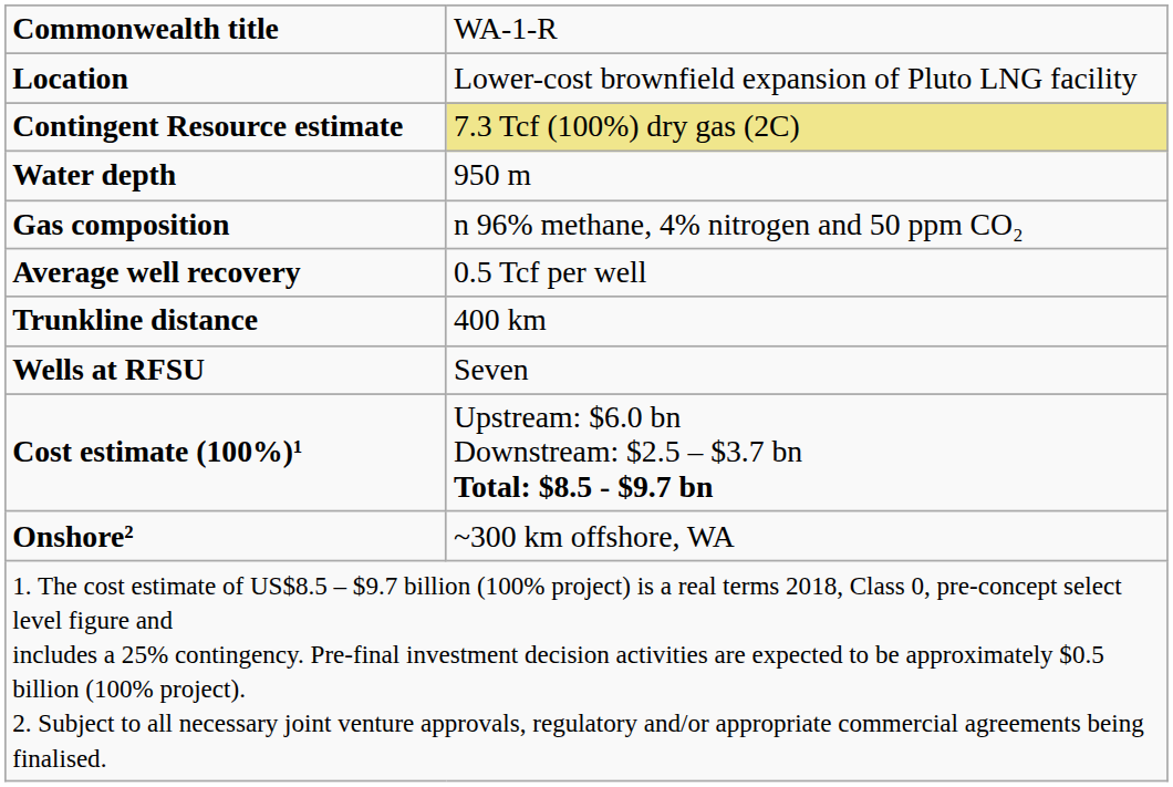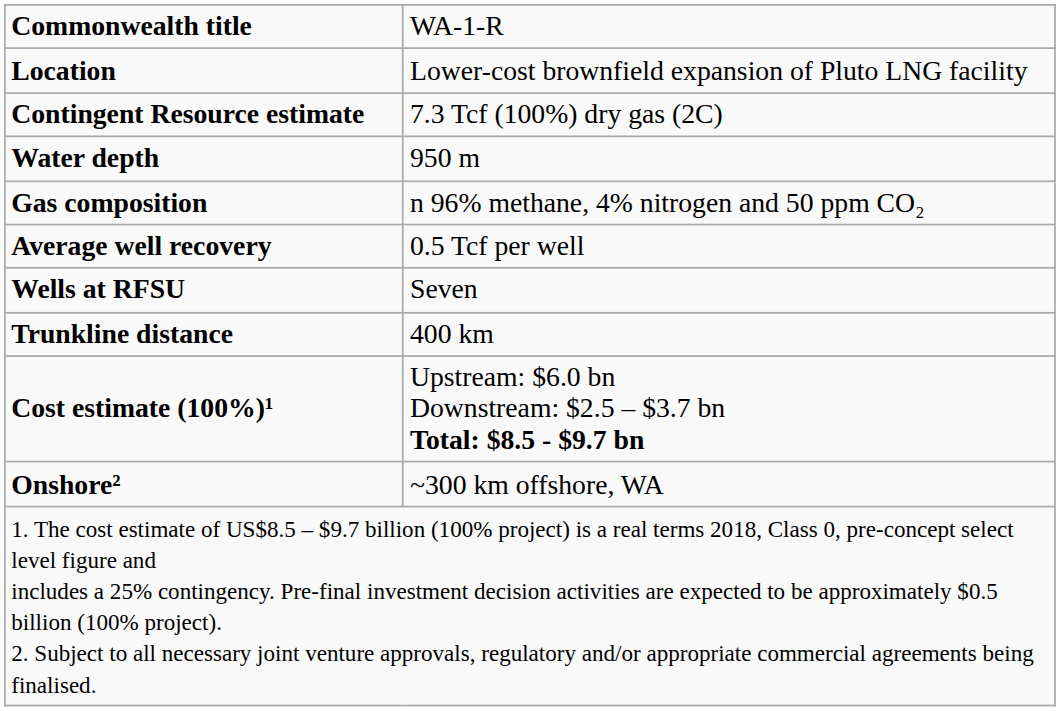Contingent Resource estimate | column 2: khaki background -> no background
rows swapped: Wells at RFSU <-> Trunkline distance
